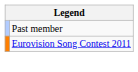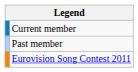+ row: Current member
